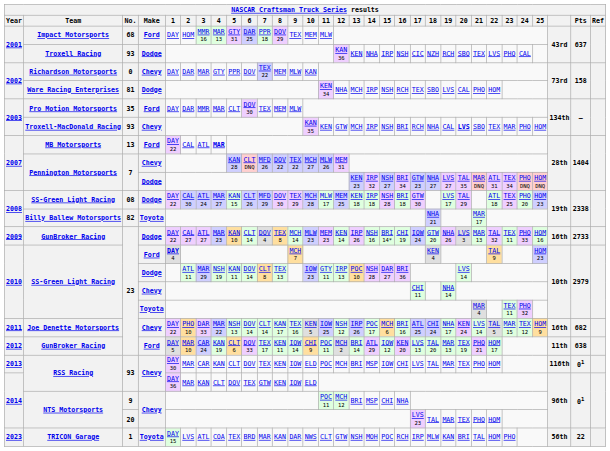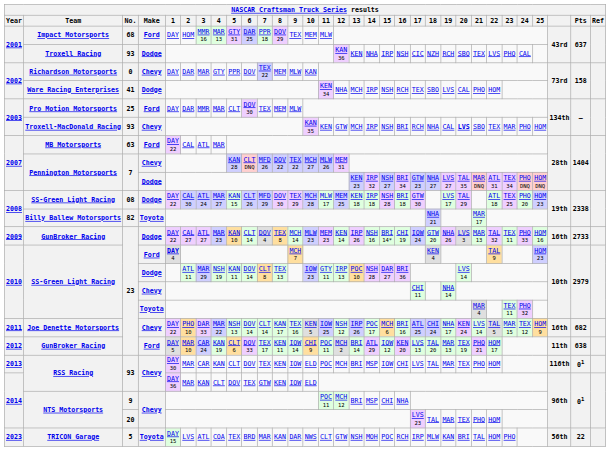Ware Racing Enterprises | No.: 81 -> 41
Pro Motion Motorsports | No.: 35 -> 25
MB Motorsports | No.: 13 -> 63
MB Motorsports | 4: bold -> normal
TRICON Garage | No.: 1 -> 5
